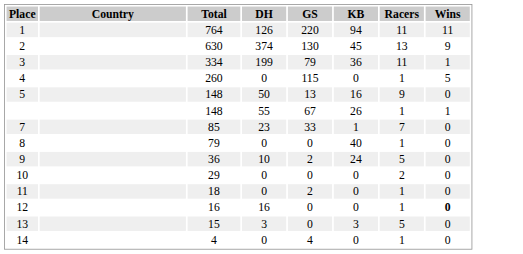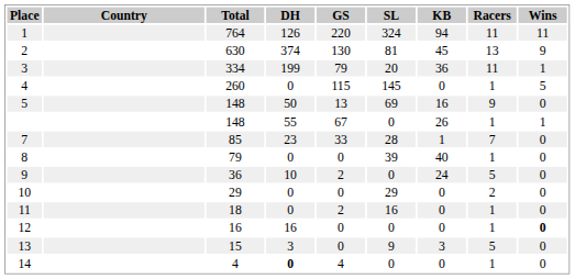+ column: SL | 324 | 81 | 20 | 145 | 69 | 0 | 28 | 39 | 0 | 29 | 16 | 0 | 9 | 0
14 | DH: normal -> bold
